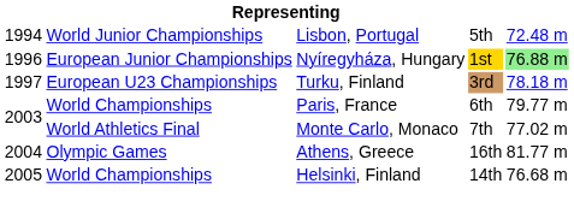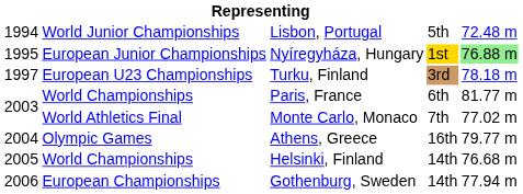Nyíregyháza, Hungary | column 1: 1996 -> 1995
Paris, France | column 5: 79.77 m -> 81.77 m
Athens, Greece | column 5: 81.77 m -> 79.77 m
+ row: 2006 | European Championships | Gothenburg, Sweden | 14th | 77.94 m
